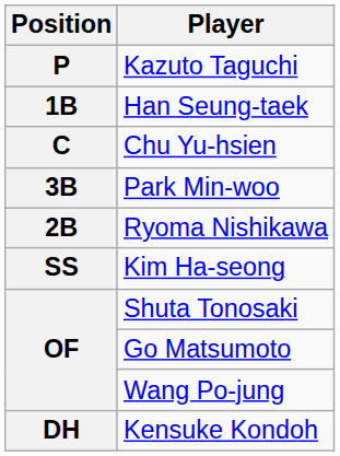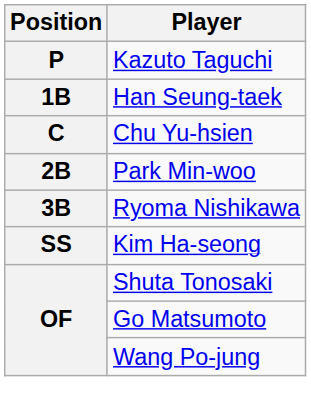Park Min-woo | Position: 3B -> 2B
Ryoma Nishikawa | Position: 2B -> 3B
- row: DH | Kensuke Kondoh
